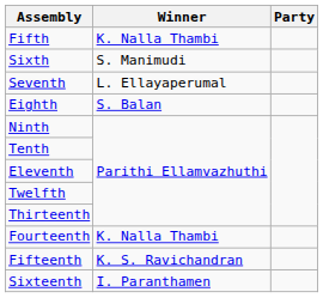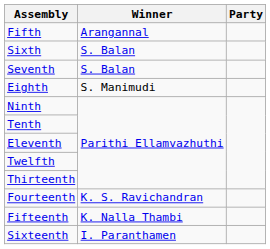Fifth | Winner: K. Nalla Thambi -> Arangannal
Sixth | Winner: S. Manimudi -> S. Balan
Seventh | Winner: L. Ellayaperumal -> S. Balan
Eighth | Winner: S. Balan -> S. Manimudi
Fourteenth | Winner: K. Nalla Thambi -> K. S. Ravichandran
Fifteenth | Winner: K. S. Ravichandran -> K. Nalla Thambi
